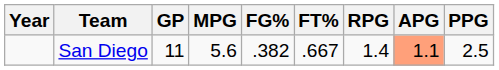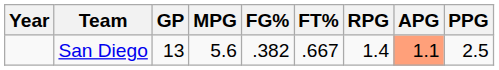San Diego | GP: 11 -> 13
